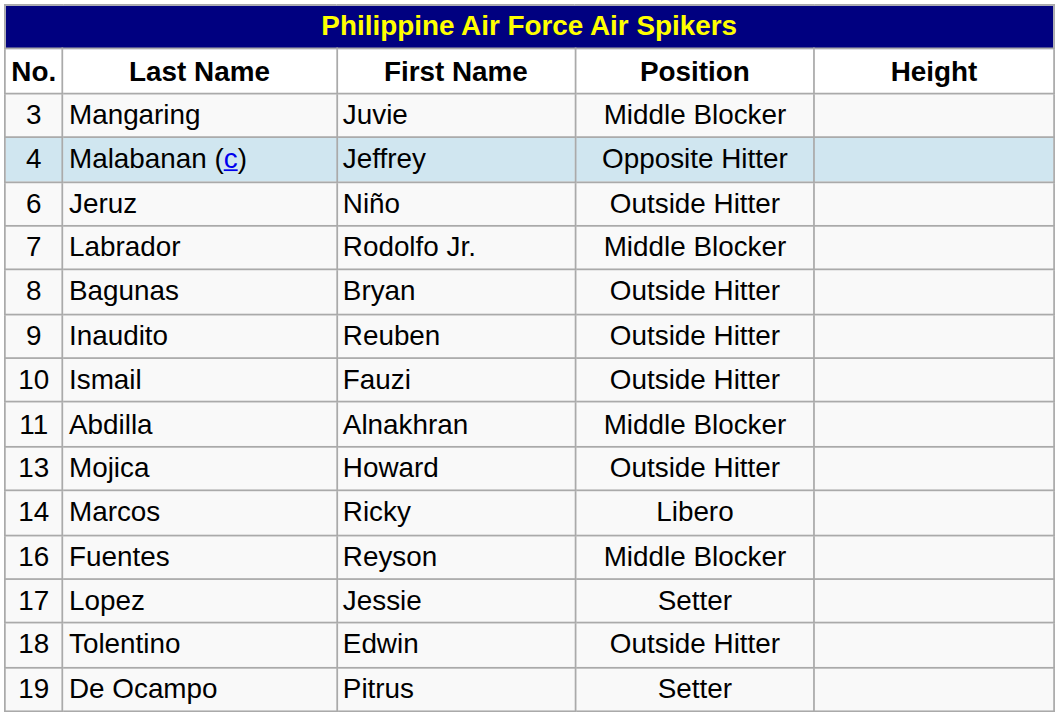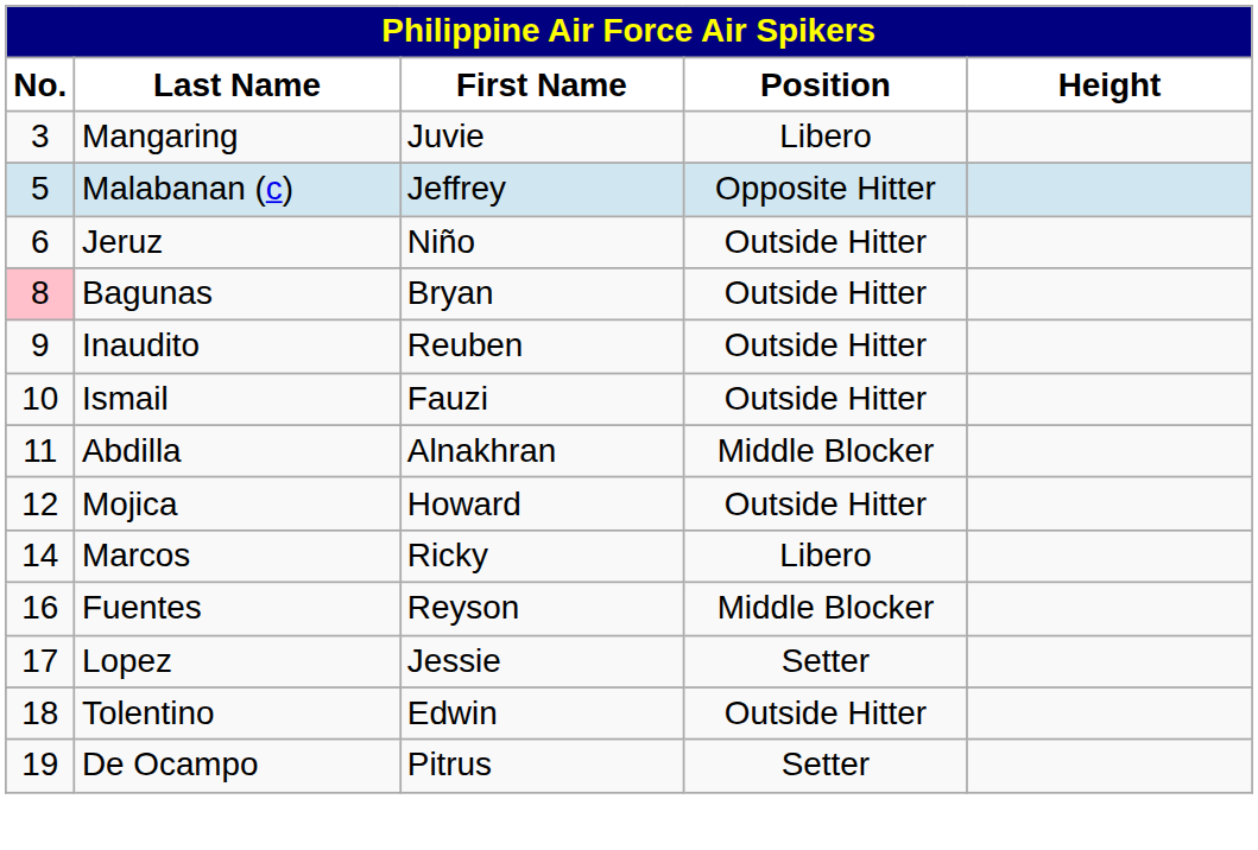Mangaring | Position: Middle Blocker -> Libero
Malabanan (c) | No.: 4 -> 5
- row: 7 | Labrador | Rodolfo Jr. | Middle Blocker
Bagunas | No.: no background -> pink background
Mojica | No.: 13 -> 12
